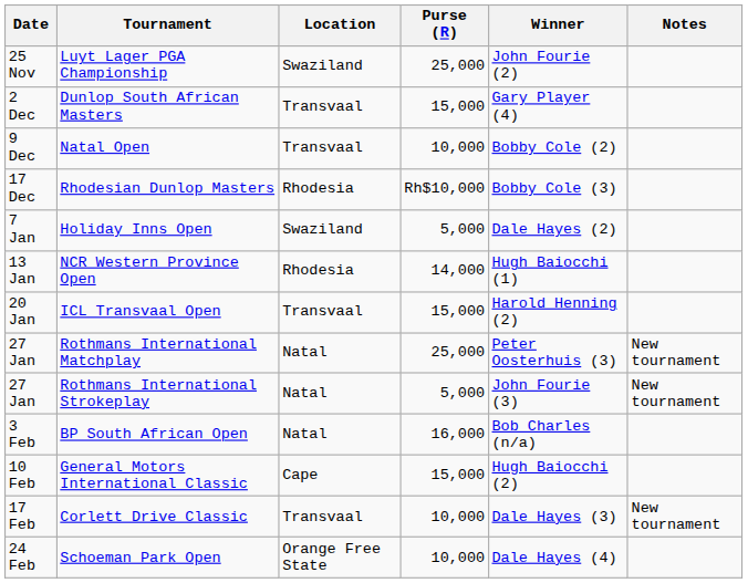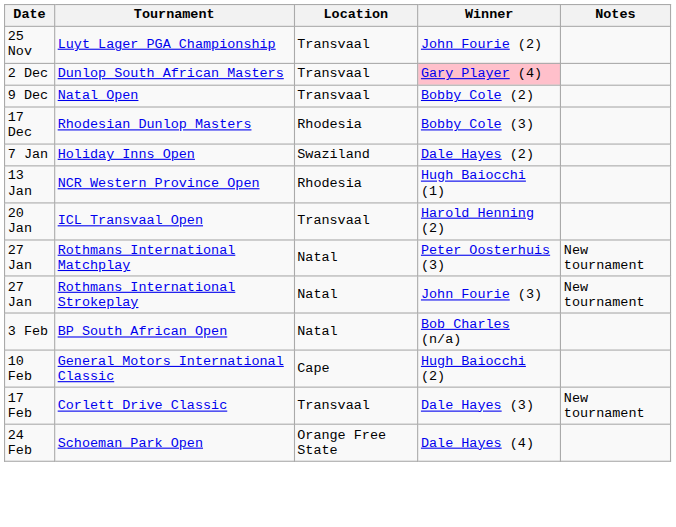- column: Purse (R) | 25,000 | 15,000 | 10,000 | Rh$10,000 | 5,000 | 14,000 | 15,000 | 25,000 | 5,000 | 16,000 | 15,000 | 10,000 | 10,000
Luyt Lager PGA Championship | Location: Swaziland -> Transvaal
Dunlop South African Masters | Winner: no background -> pink background
